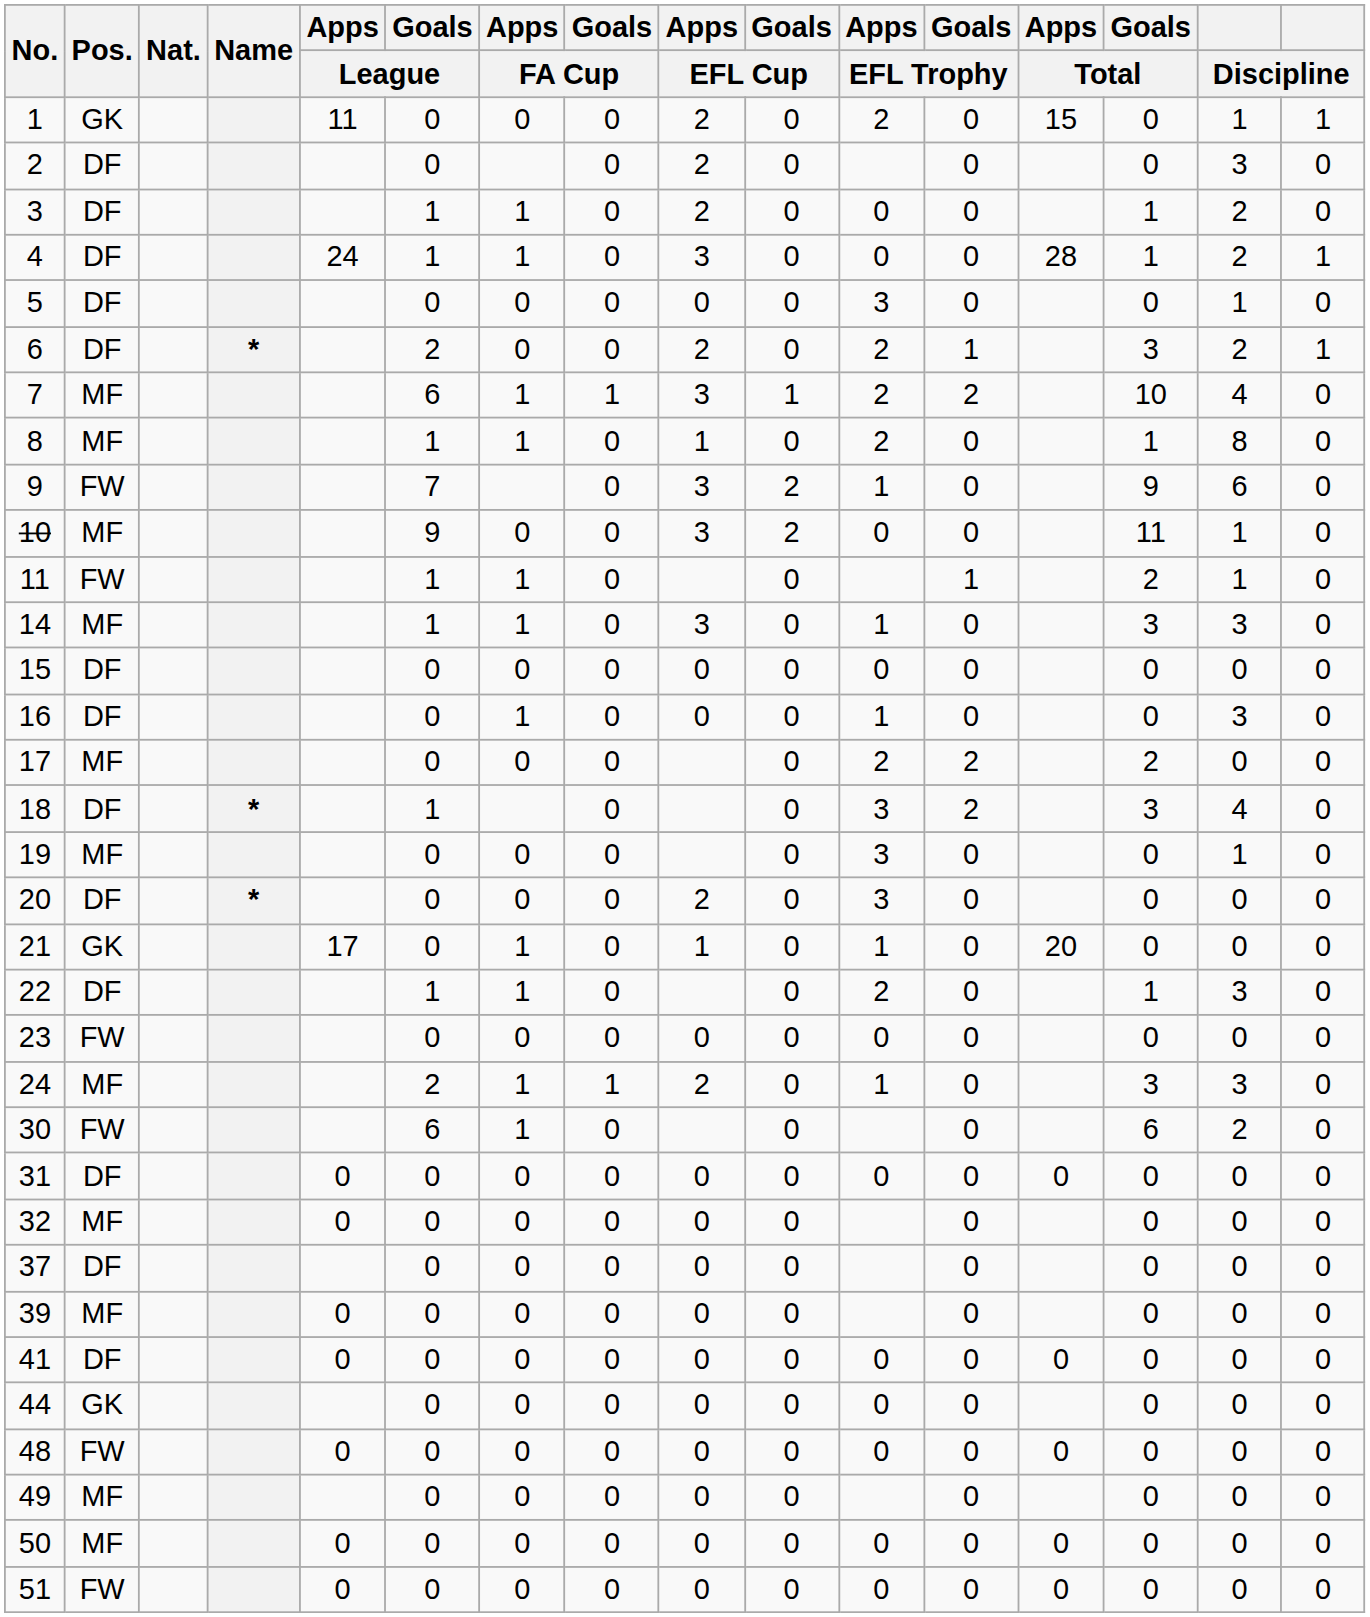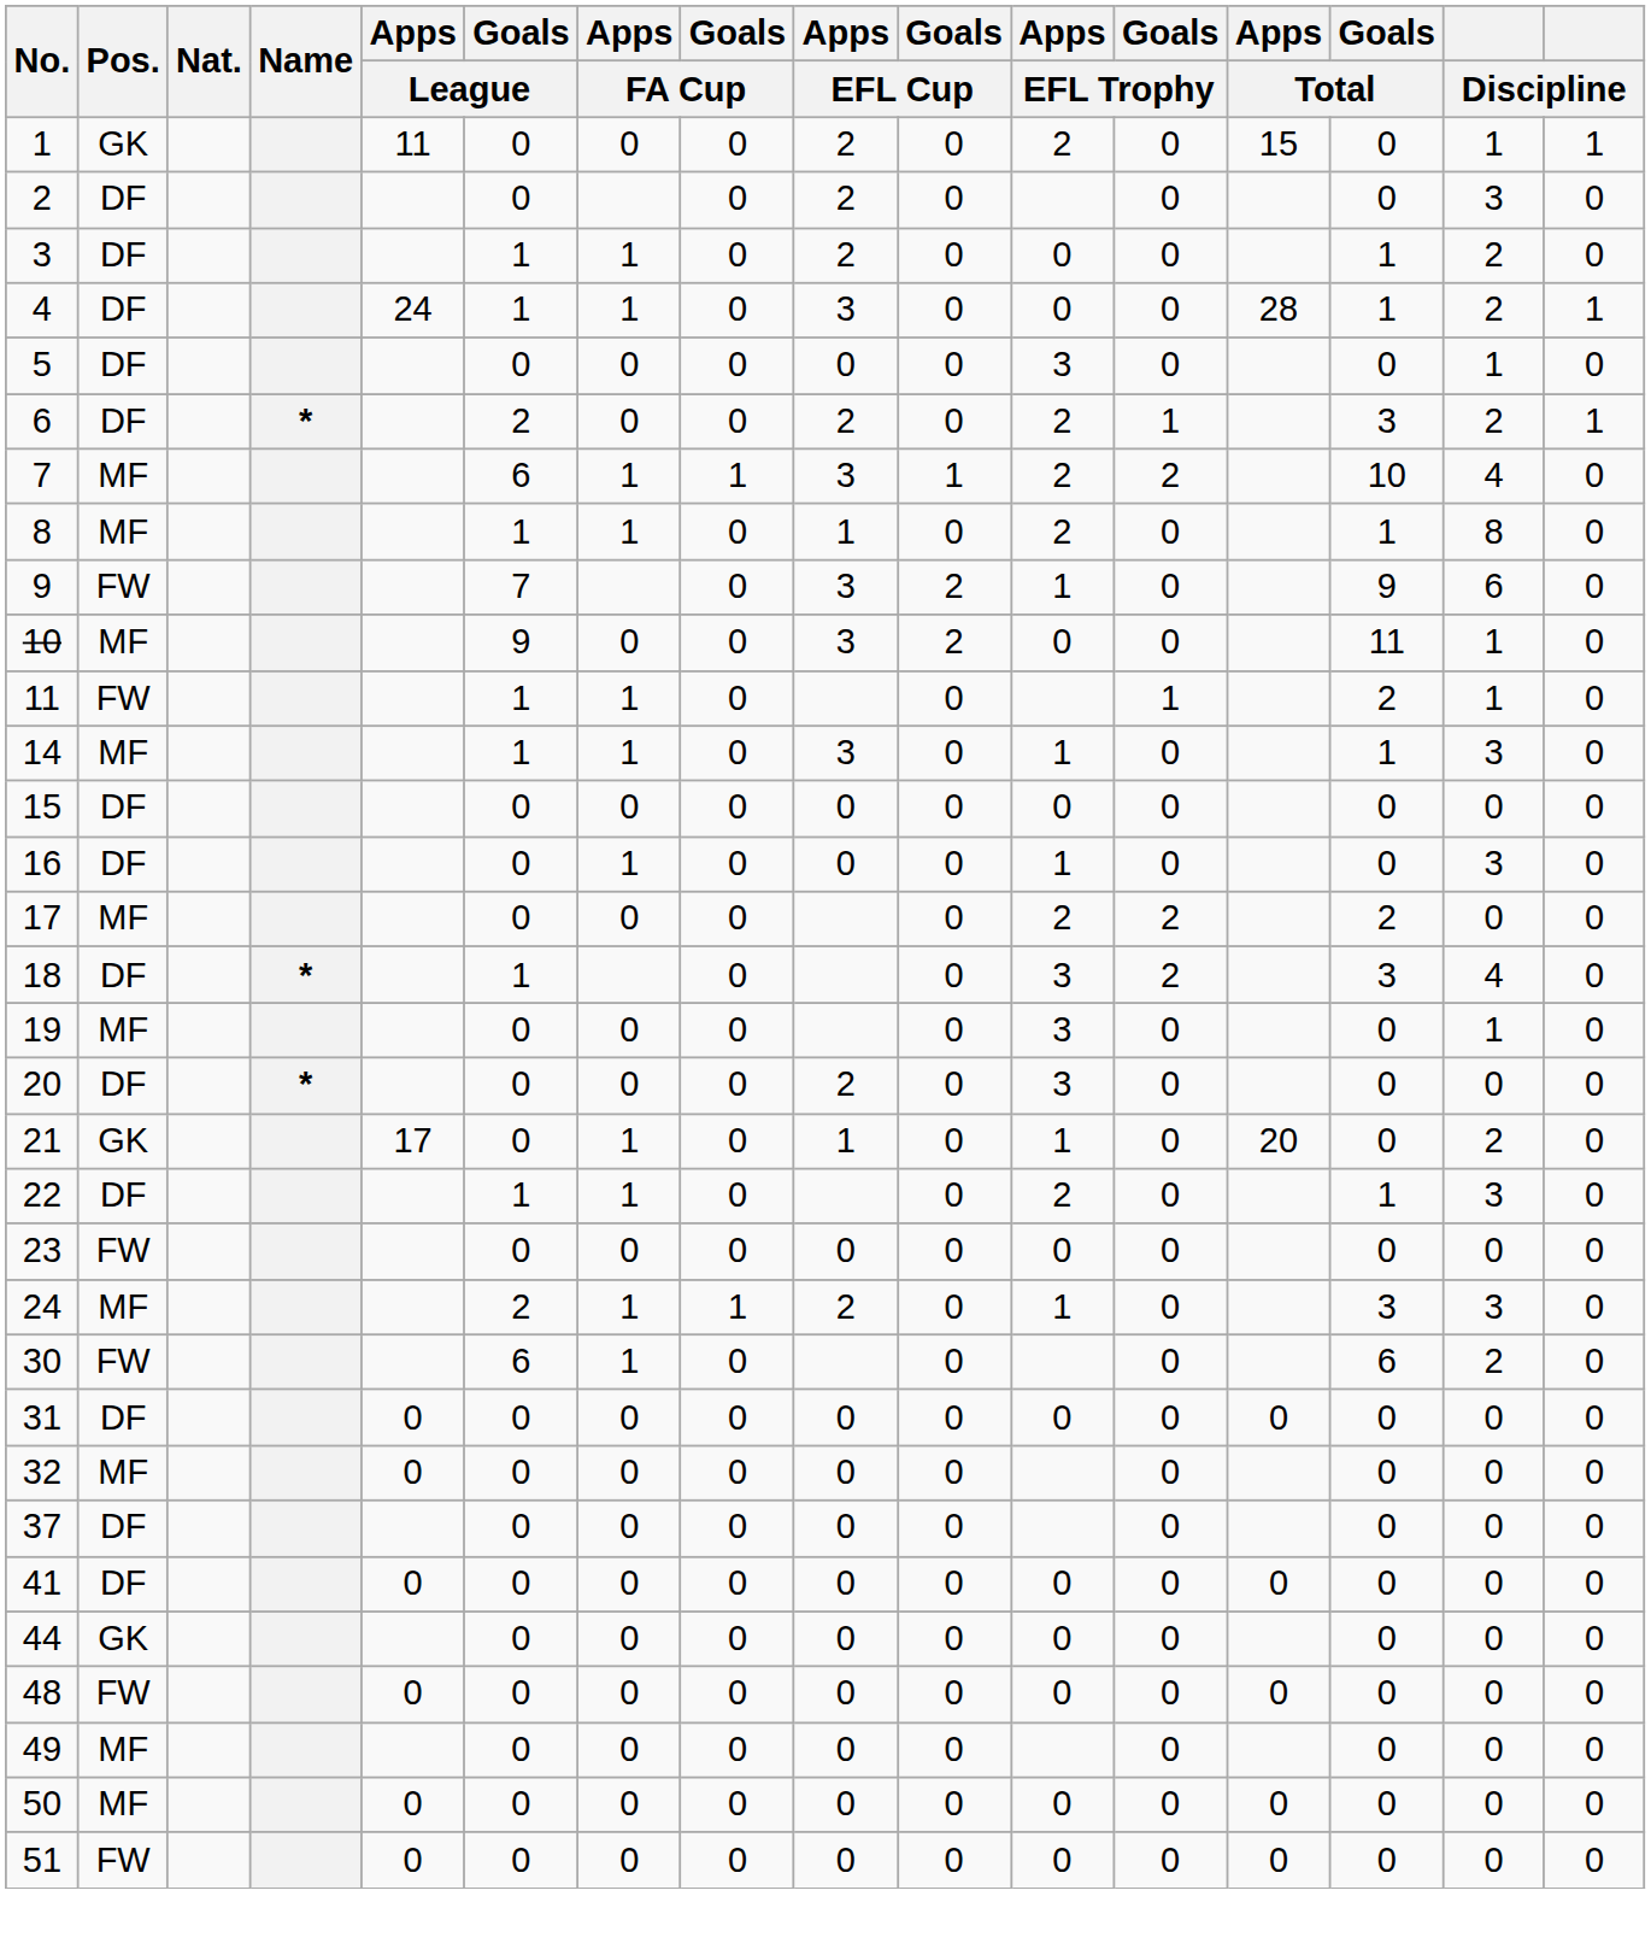14 | Goals / Total: 3 -> 1
21 | column 15: 0 -> 2
- row: 39 | MF | 0 | 0 | 0 | 0 | 0 | 0 | 0 | 0 | 0 | 0
